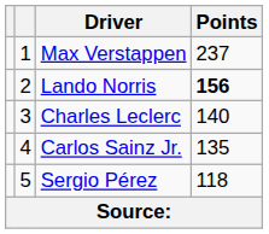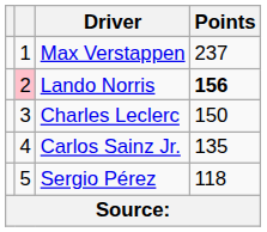Lando Norris | column 2: no background -> pink background
Charles Leclerc | Points: 140 -> 150
